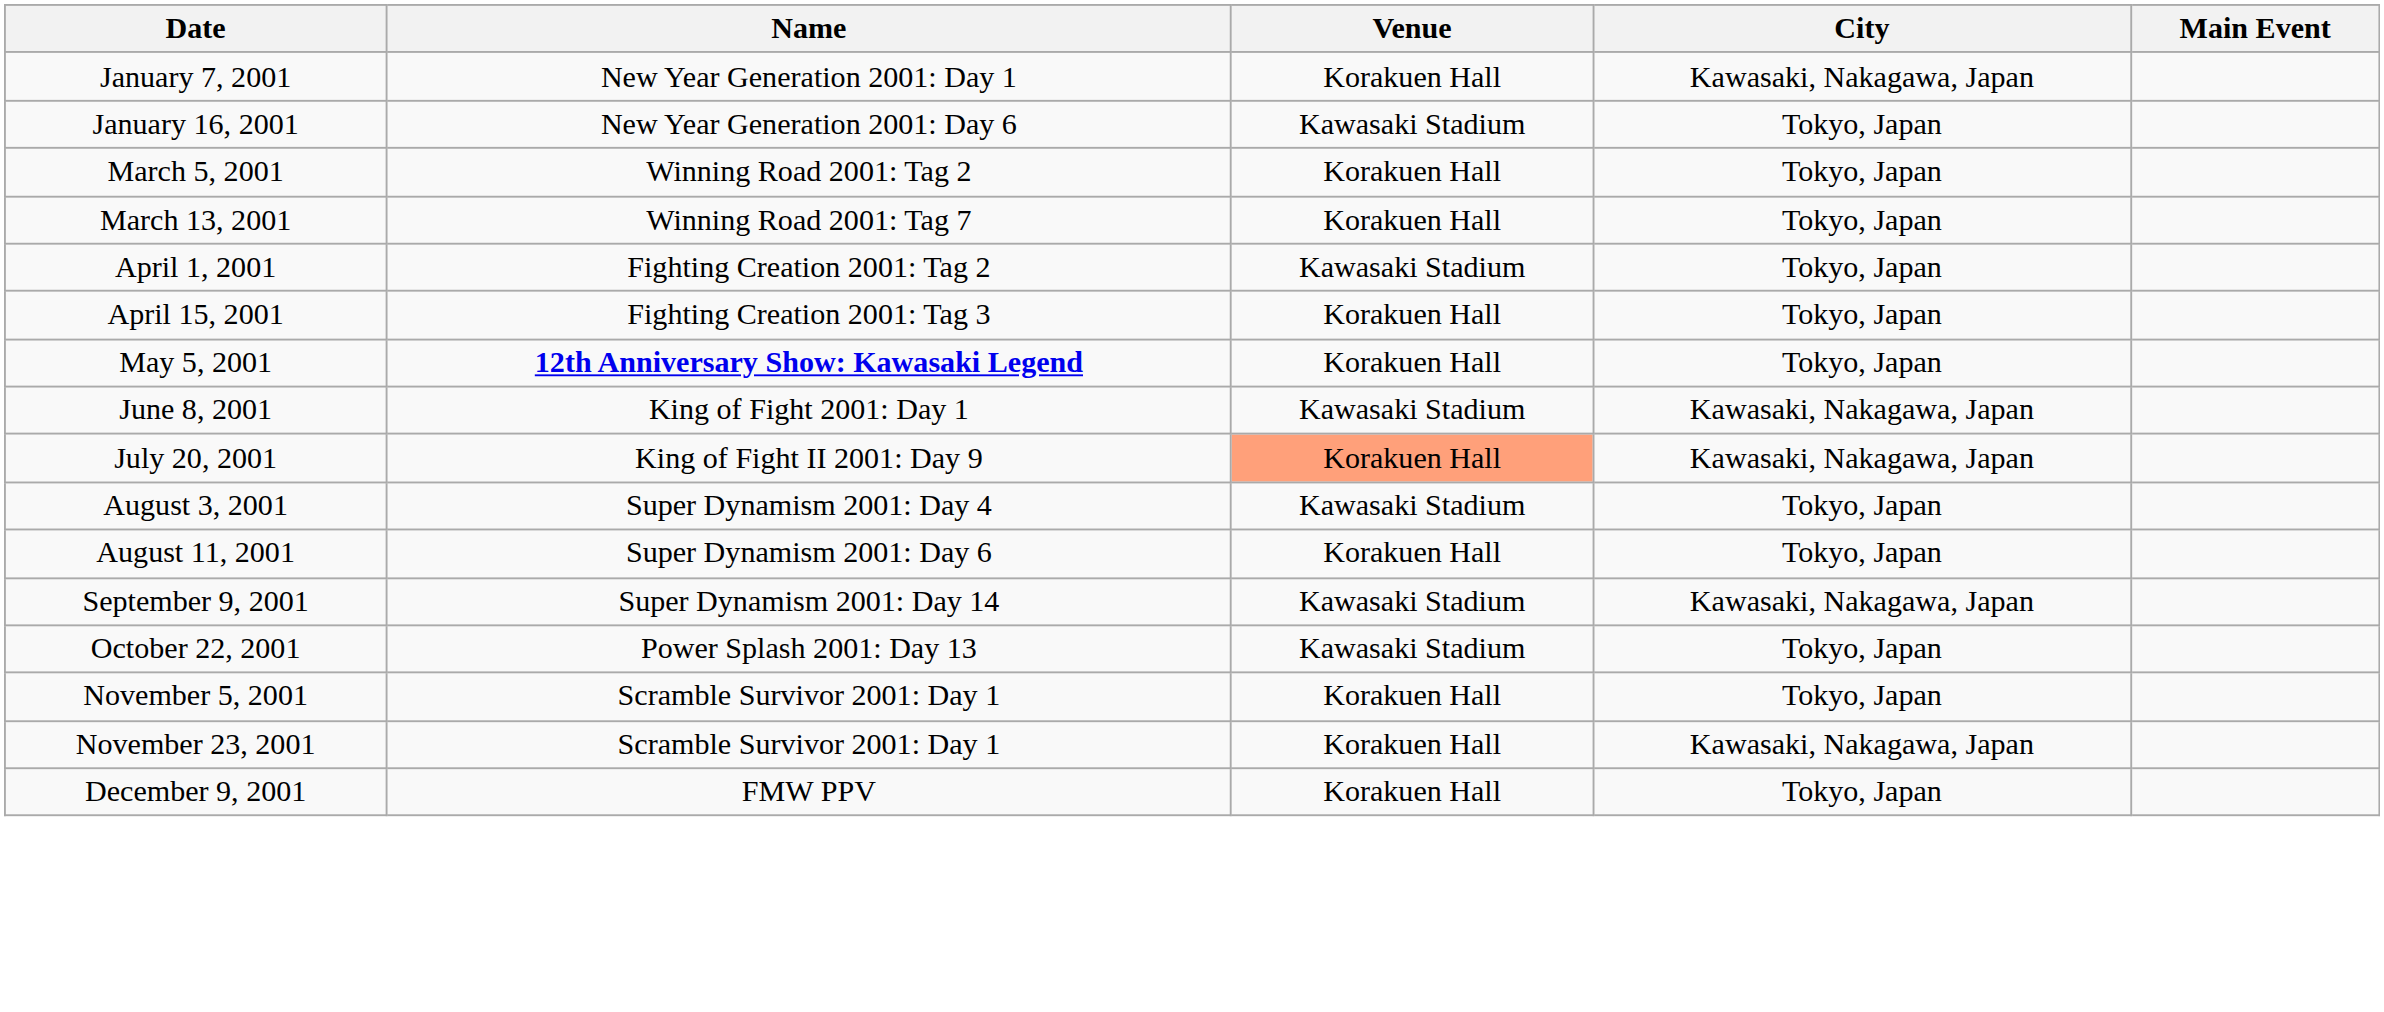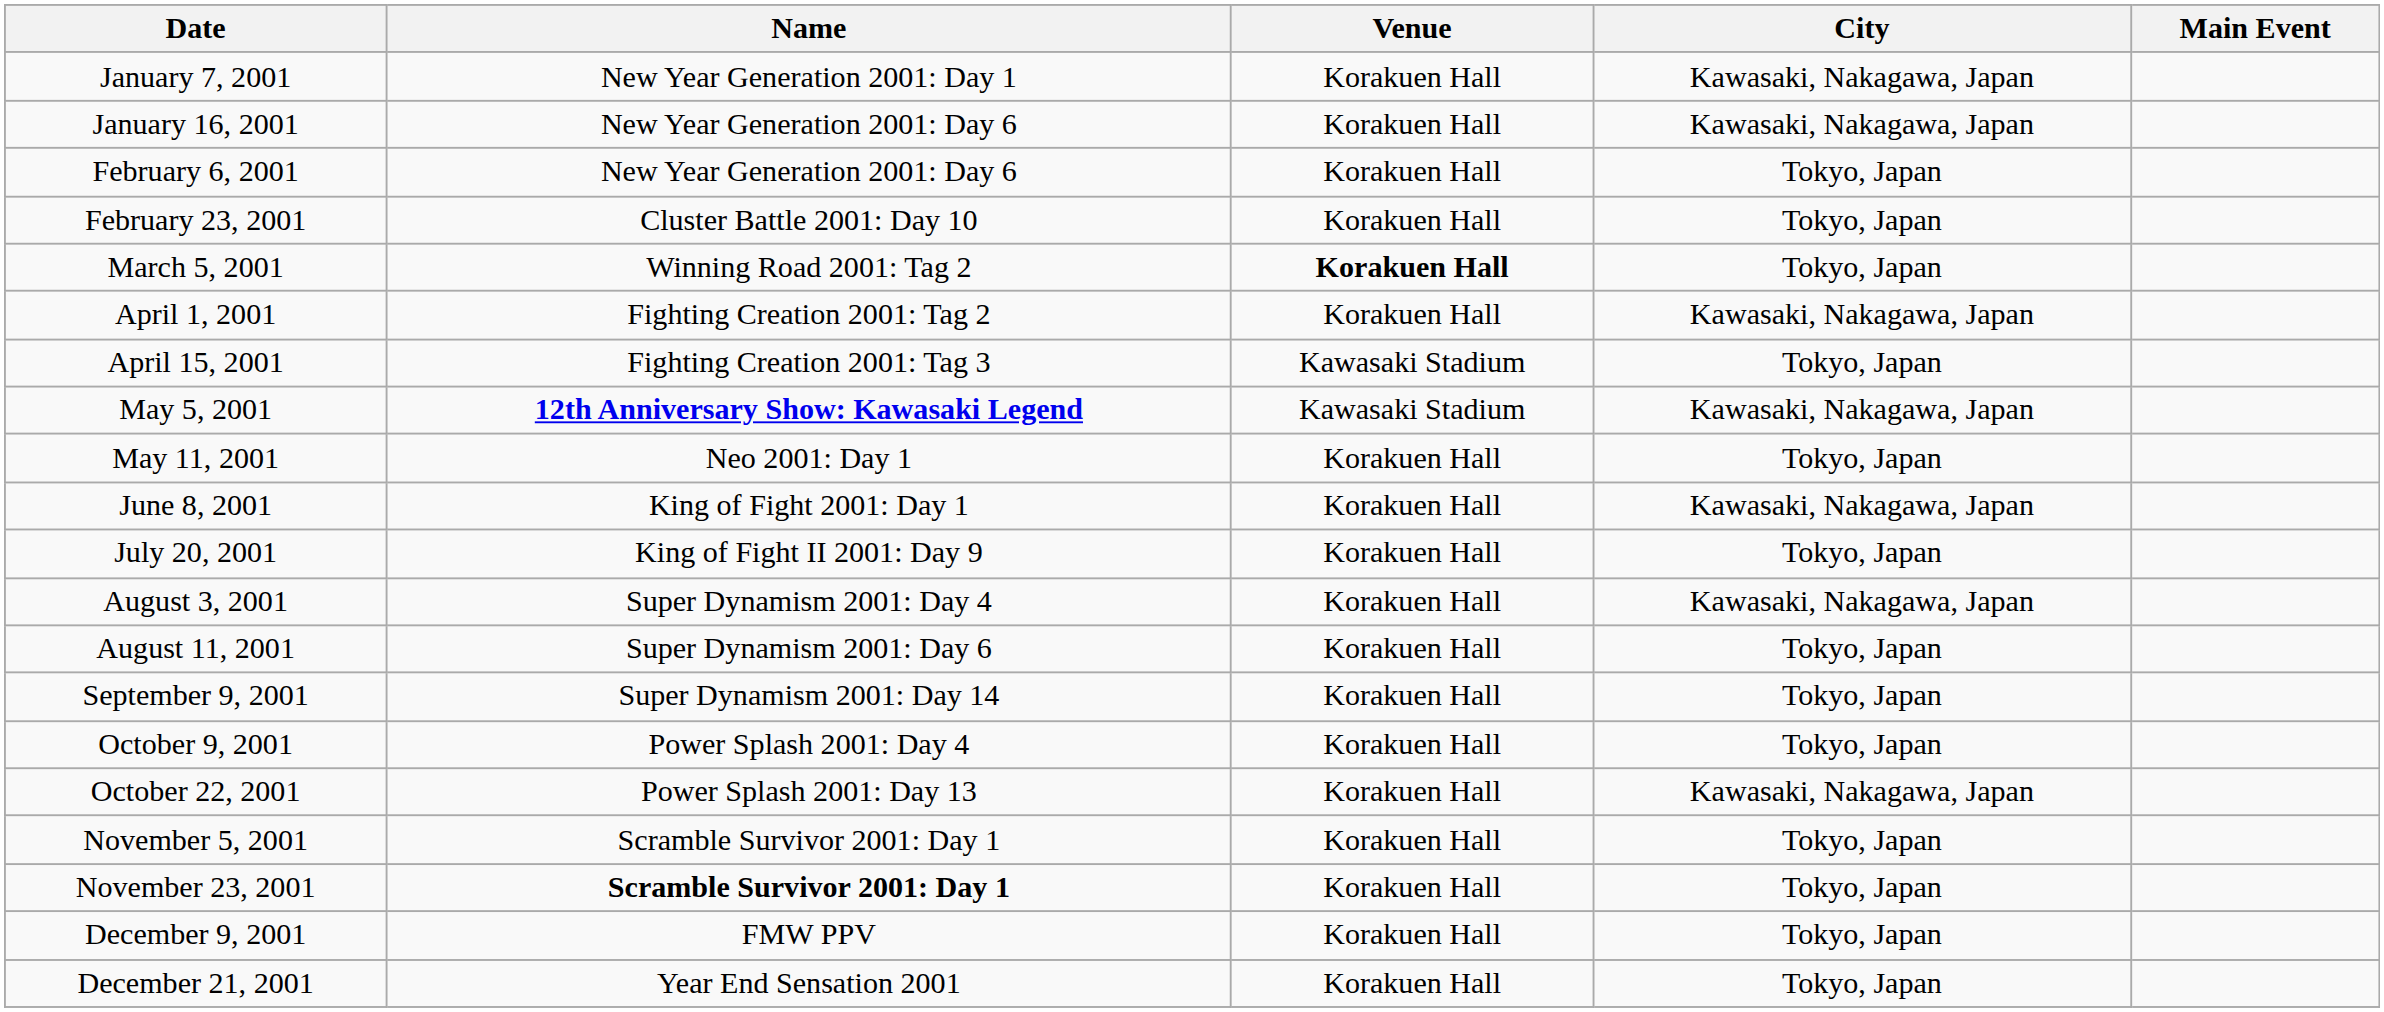January 16, 2001 | Venue: Kawasaki Stadium -> Korakuen Hall
January 16, 2001 | City: Tokyo, Japan -> Kawasaki, Nakagawa, Japan
+ row: February 6, 2001 | New Year Generation 2001: Day 6 | Korakuen Hall | Tokyo, Japan
+ row: February 23, 2001 | Cluster Battle 2001: Day 10 | Korakuen Hall | Tokyo, Japan
March 5, 2001 | Venue: normal -> bold
- row: March 13, 2001 | Winning Road 2001: Tag 7 | Korakuen Hall | Tokyo, Japan
April 1, 2001 | Venue: Kawasaki Stadium -> Korakuen Hall
April 1, 2001 | City: Tokyo, Japan -> Kawasaki, Nakagawa, Japan
April 15, 2001 | Venue: Korakuen Hall -> Kawasaki Stadium
May 5, 2001 | Venue: Korakuen Hall -> Kawasaki Stadium
May 5, 2001 | City: Tokyo, Japan -> Kawasaki, Nakagawa, Japan
+ row: May 11, 2001 | Neo 2001: Day 1 | Korakuen Hall | Tokyo, Japan
June 8, 2001 | Venue: Kawasaki Stadium -> Korakuen Hall
July 20, 2001 | Venue: lightsalmon background -> no background
July 20, 2001 | City: Kawasaki, Nakagawa, Japan -> Tokyo, Japan
August 3, 2001 | Venue: Kawasaki Stadium -> Korakuen Hall
August 3, 2001 | City: Tokyo, Japan -> Kawasaki, Nakagawa, Japan
September 9, 2001 | Venue: Kawasaki Stadium -> Korakuen Hall
September 9, 2001 | City: Kawasaki, Nakagawa, Japan -> Tokyo, Japan
+ row: October 9, 2001 | Power Splash 2001: Day 4 | Korakuen Hall | Tokyo, Japan
October 22, 2001 | Venue: Kawasaki Stadium -> Korakuen Hall
October 22, 2001 | City: Tokyo, Japan -> Kawasaki, Nakagawa, Japan
November 23, 2001 | Name: normal -> bold
November 23, 2001 | City: Kawasaki, Nakagawa, Japan -> Tokyo, Japan
+ row: December 21, 2001 | Year End Sensation 2001 | Korakuen Hall | Tokyo, Japan
